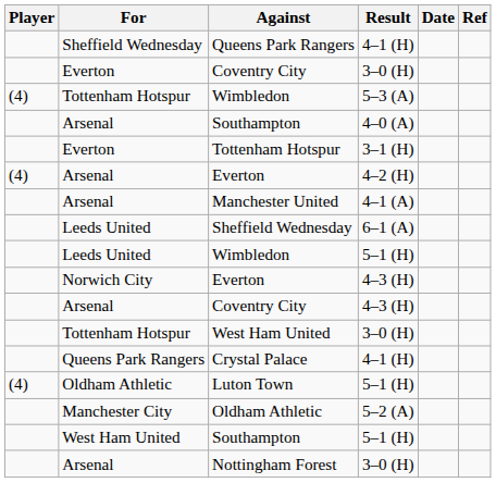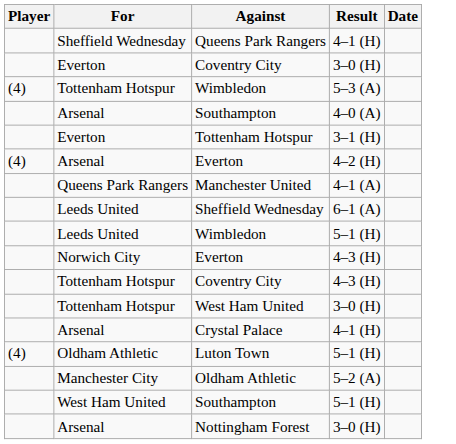- column: Ref
Manchester United | For: Arsenal -> Queens Park Rangers
Coventry City / 4–3 (H) | For: Arsenal -> Tottenham Hotspur
Crystal Palace | For: Queens Park Rangers -> Arsenal
